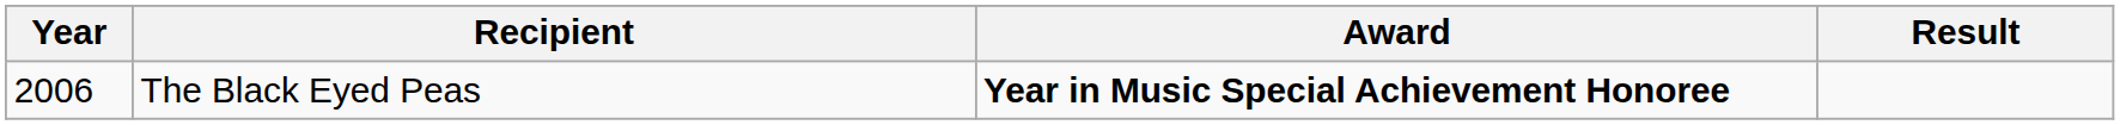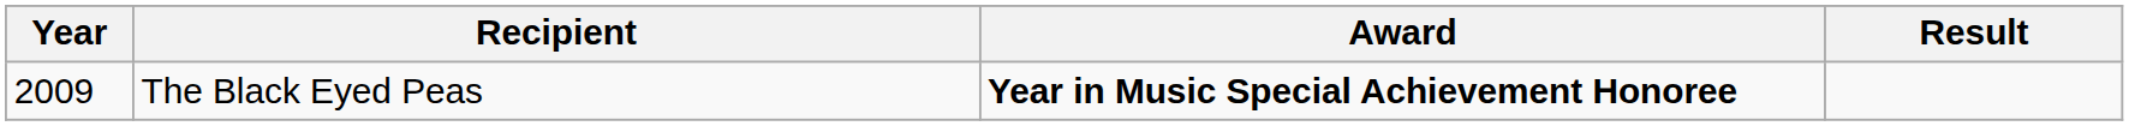The Black Eyed Peas | Year: 2006 -> 2009
